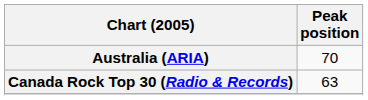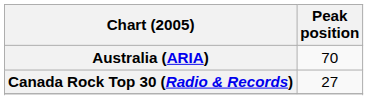Canada Rock Top 30 (Radio & Records) | Peak position: 63 -> 27
